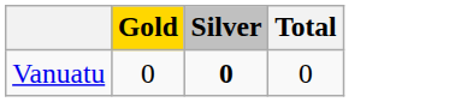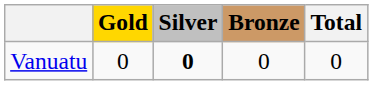+ column: Bronze | 0
